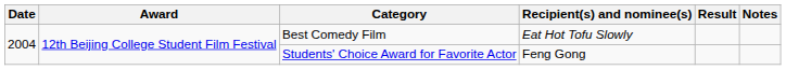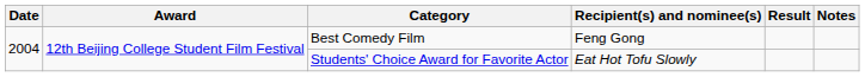Best Comedy Film | Recipient(s) and nominee(s): Eat Hot Tofu Slowly -> Feng Gong
Students' Choice Award for Favorite Actor | Recipient(s) and nominee(s): Feng Gong -> Eat Hot Tofu Slowly
